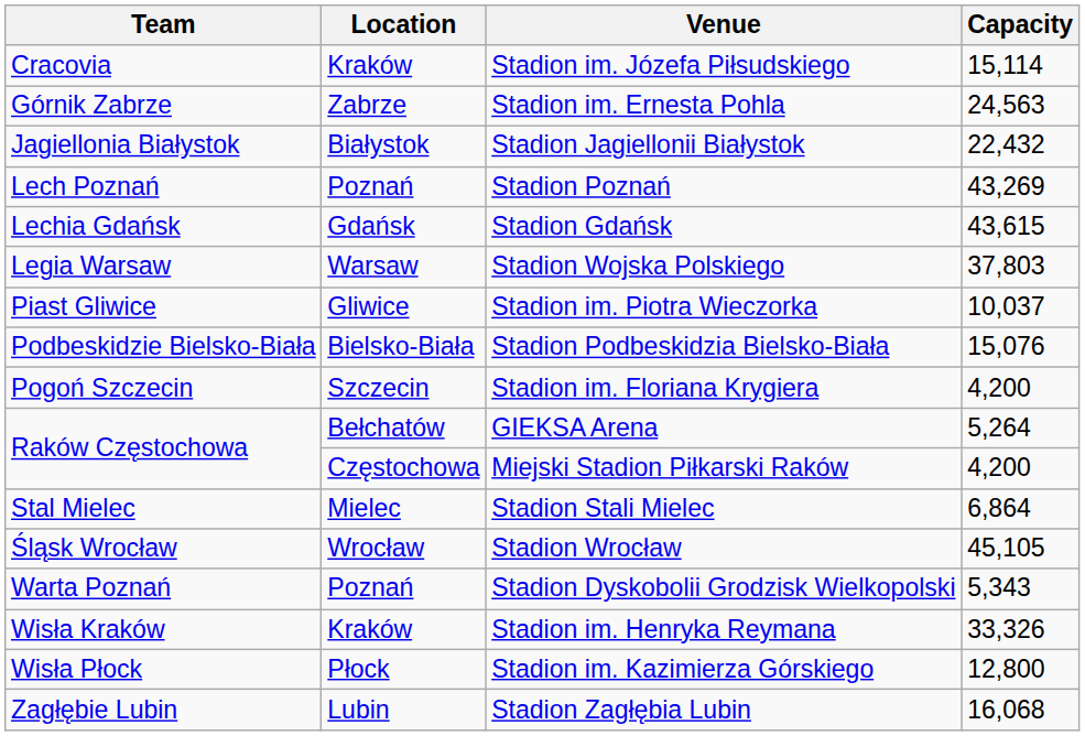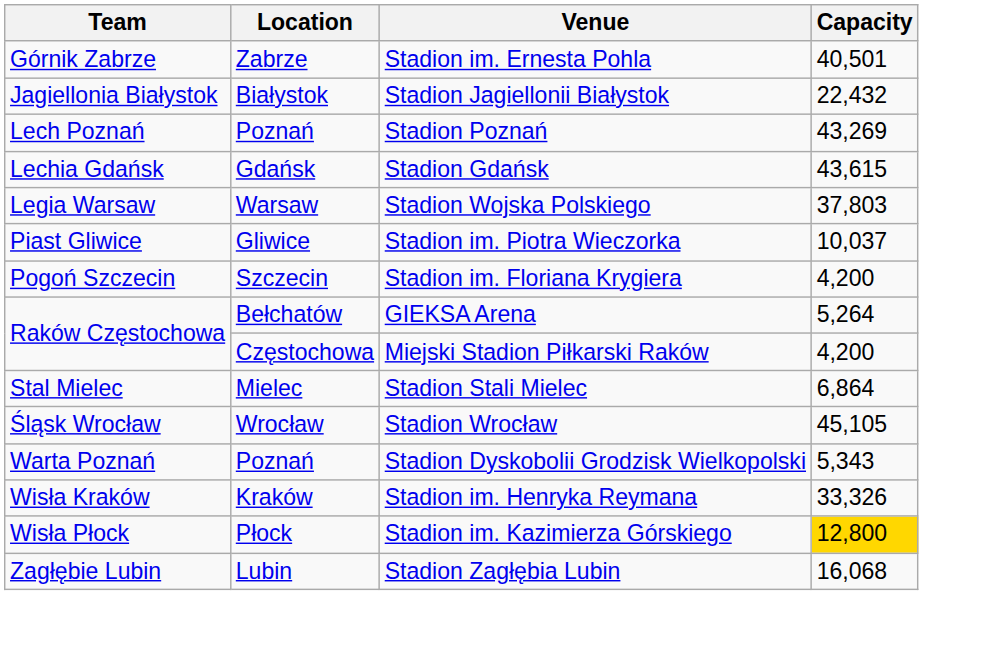- row: Cracovia | Kraków | Stadion im. Józefa Piłsudskiego | 15,114
Stadion im. Ernesta Pohla | Capacity: 24,563 -> 40,501
- row: Podbeskidzie Bielsko-Biała | Bielsko-Biała | Stadion Podbeskidzia Bielsko-Biała | 15,076
Stadion im. Kazimierza Górskiego | Capacity: no background -> gold background
